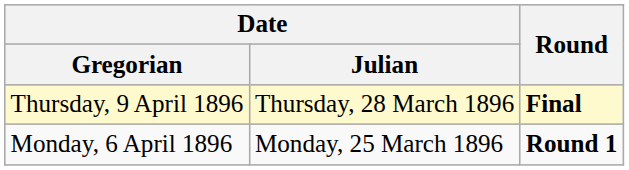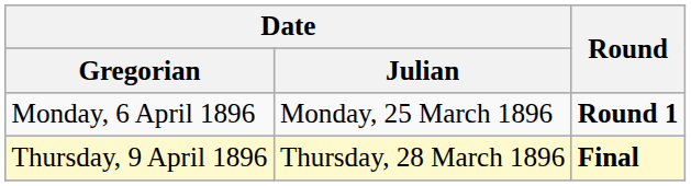rows swapped: Monday, 6 April 1896 <-> Thursday, 9 April 1896
